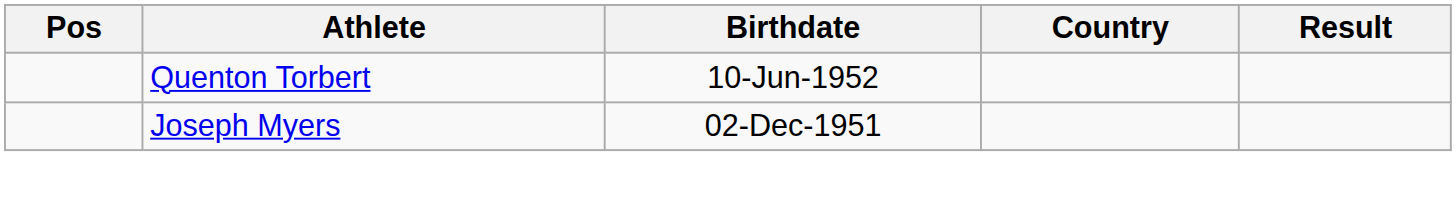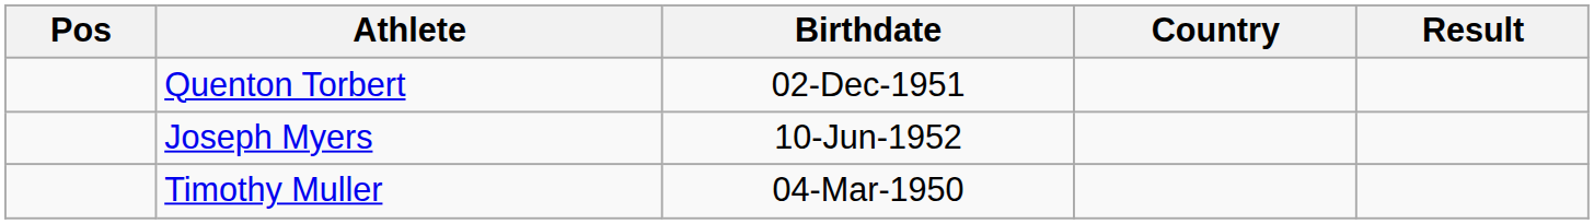Quenton Torbert | Birthdate: 10-Jun-1952 -> 02-Dec-1951
Joseph Myers | Birthdate: 02-Dec-1951 -> 10-Jun-1952
+ row: Timothy Muller | 04-Mar-1950
